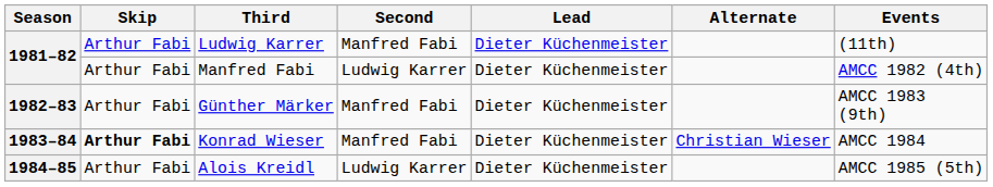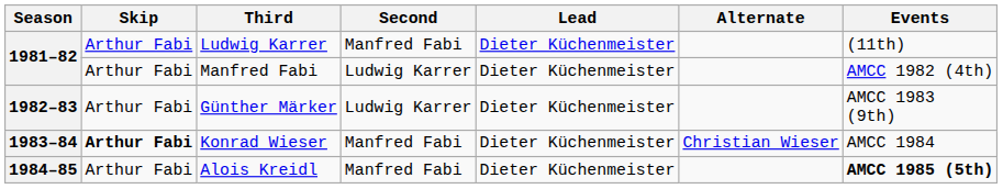Günther Märker | Second: Manfred Fabi -> Ludwig Karrer
Alois Kreidl | Second: Ludwig Karrer -> Manfred Fabi
Alois Kreidl | Events: normal -> bold
